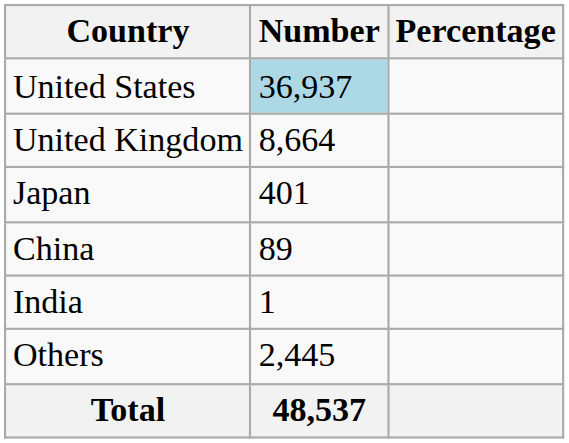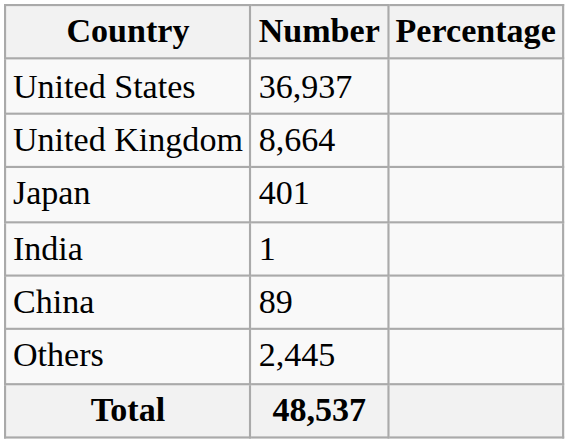United States | Number: lightblue background -> no background
rows swapped: China <-> India
